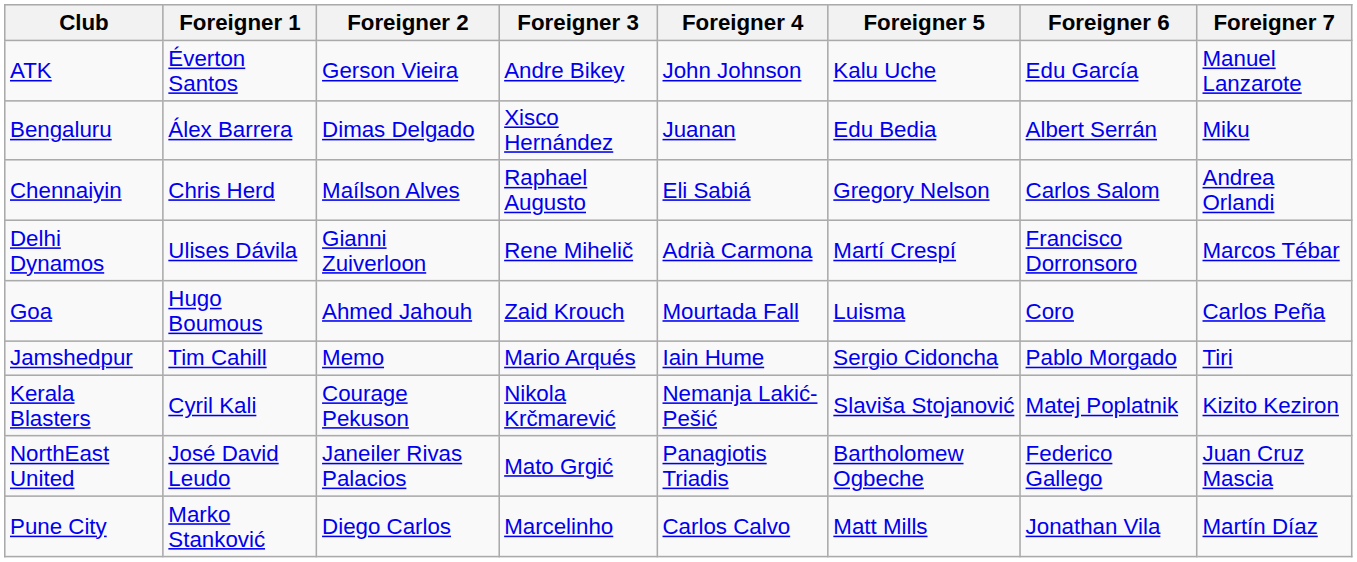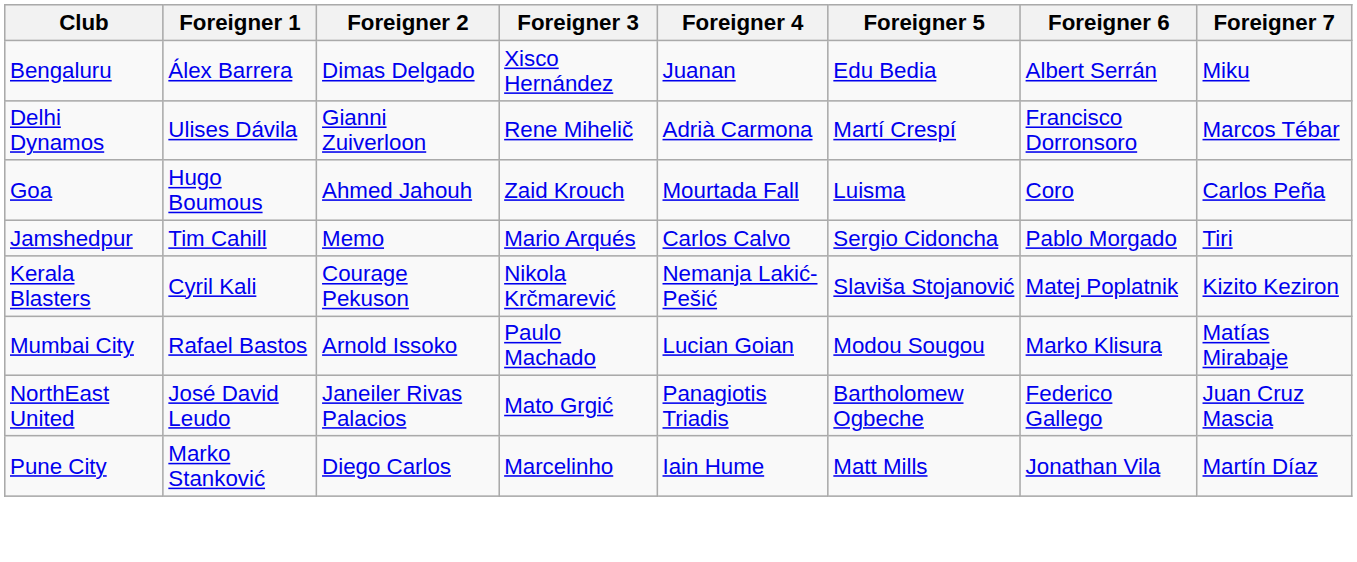- row: ATK | Éverton Santos | Gerson Vieira | Andre Bikey | John Johnson | Kalu Uche | Edu García | Manuel Lanzarote
- row: Chennaiyin | Chris Herd | Maílson Alves | Raphael Augusto | Eli Sabiá | Gregory Nelson | Carlos Salom | Andrea Orlandi
Jamshedpur | Foreigner 4: Iain Hume -> Carlos Calvo
+ row: Mumbai City | Rafael Bastos | Arnold Issoko | Paulo Machado | Lucian Goian | Modou Sougou | Marko Klisura | Matías Mirabaje
Pune City | Foreigner 4: Carlos Calvo -> Iain Hume
